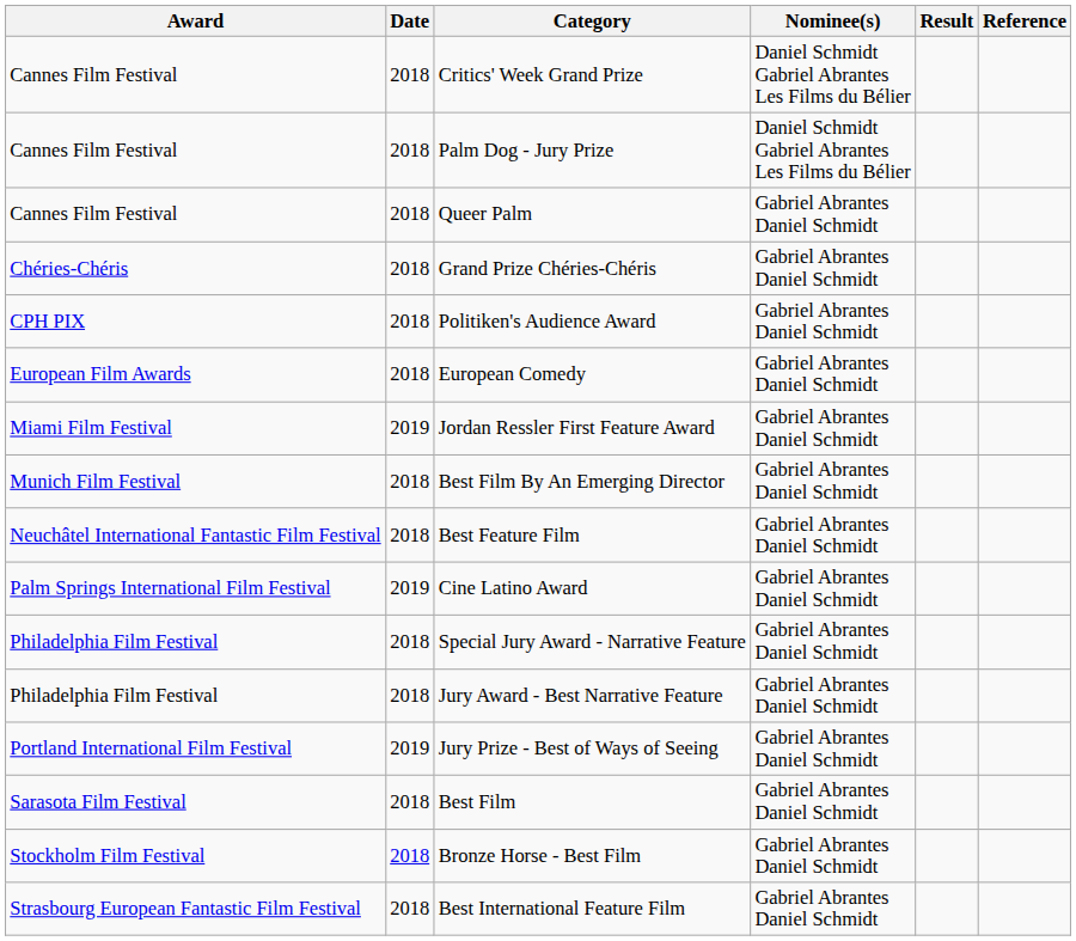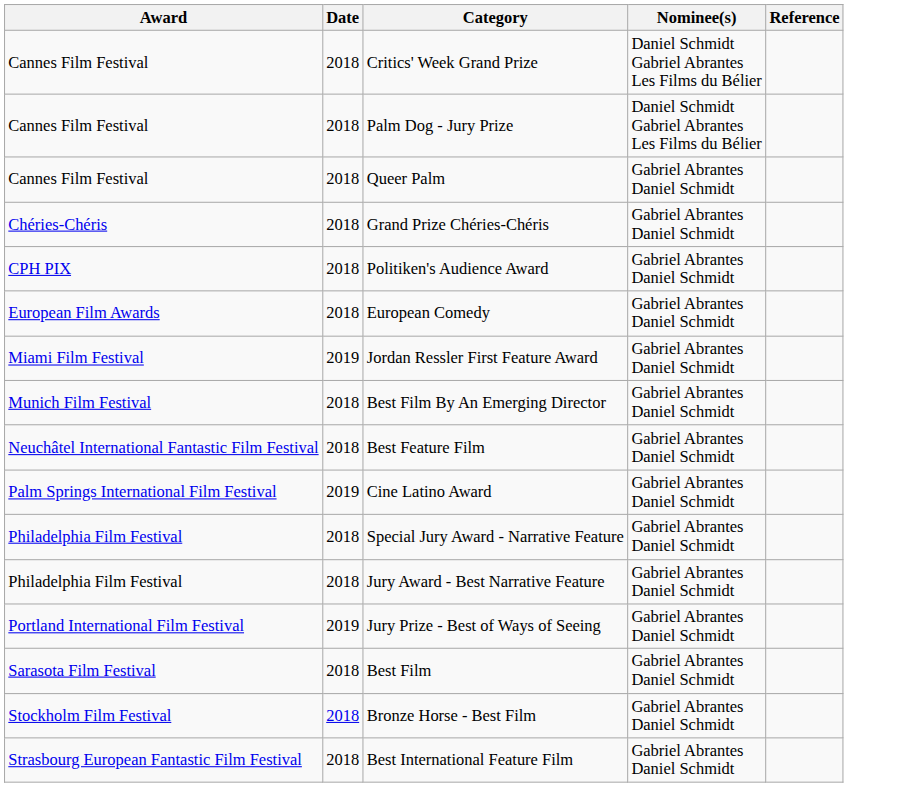- column: Result
